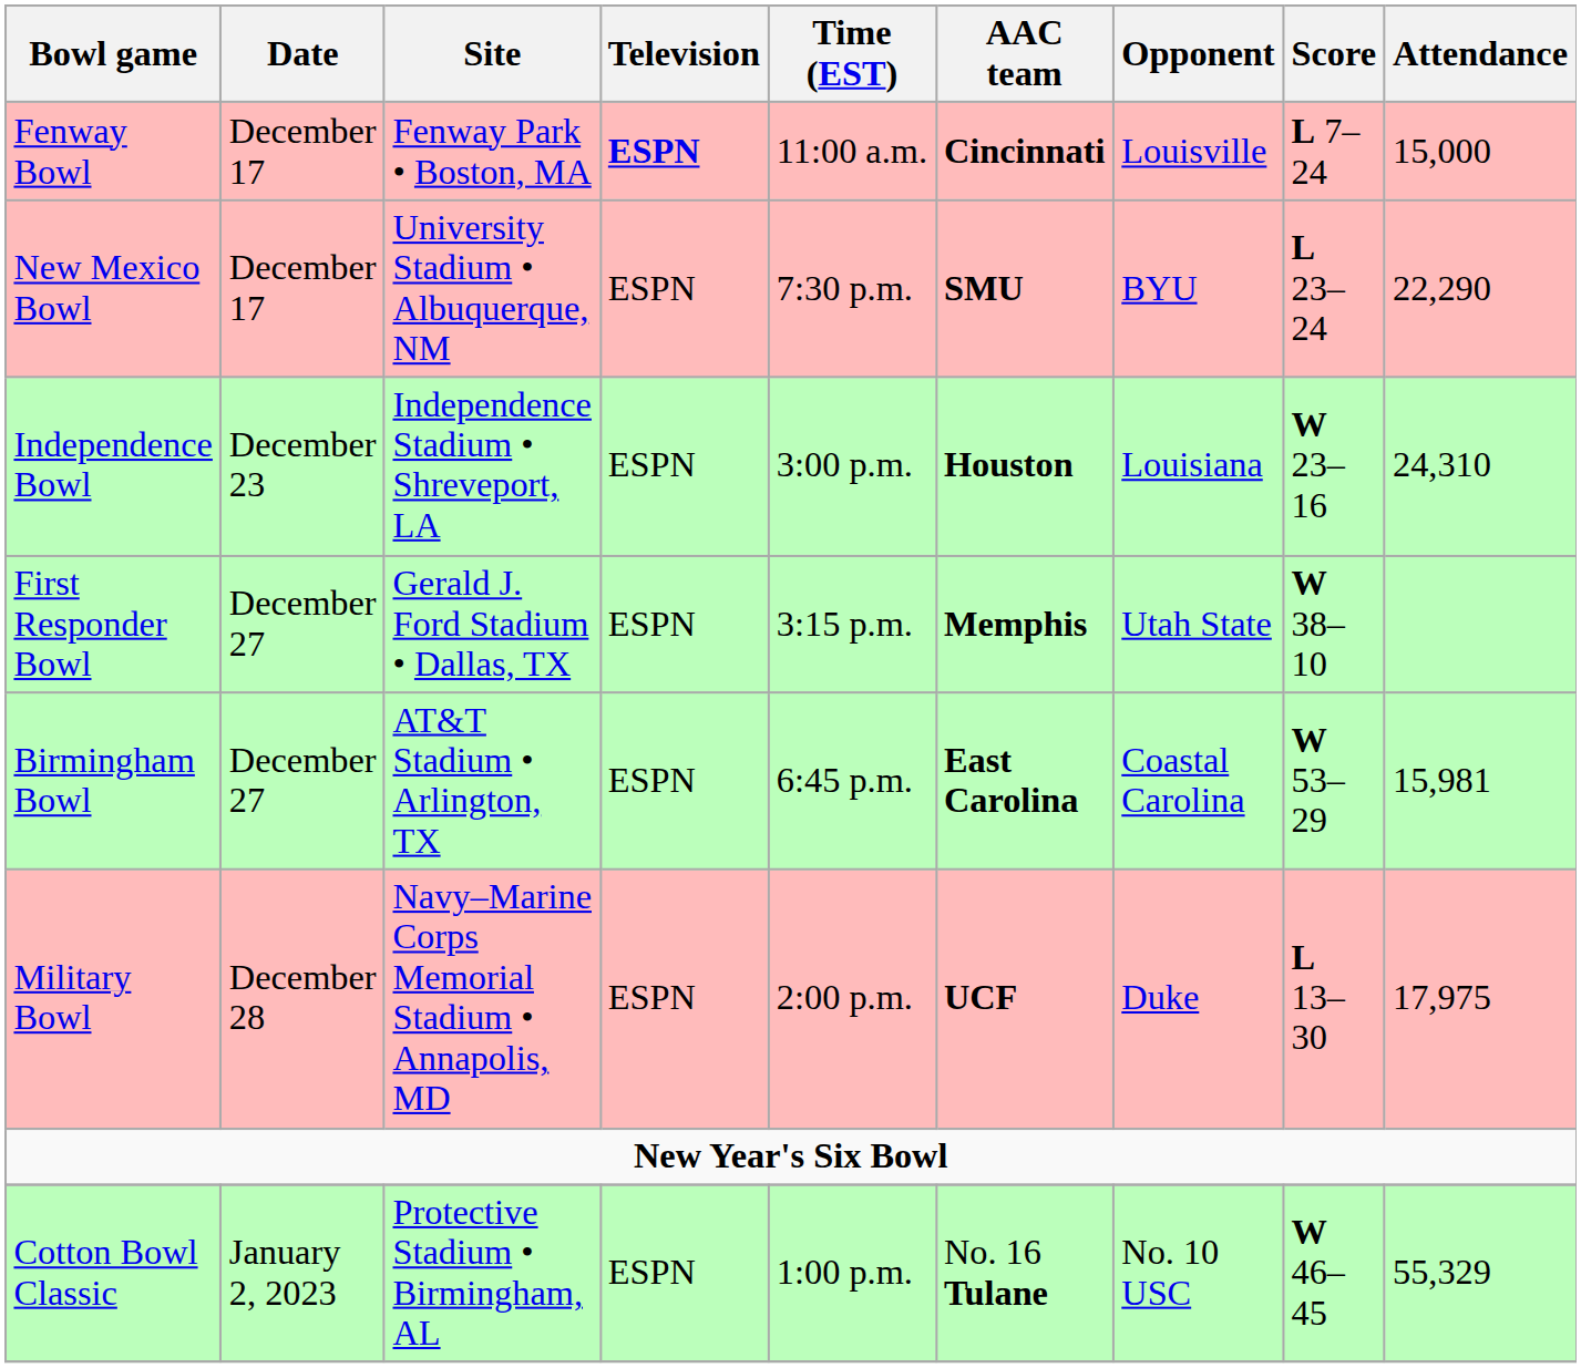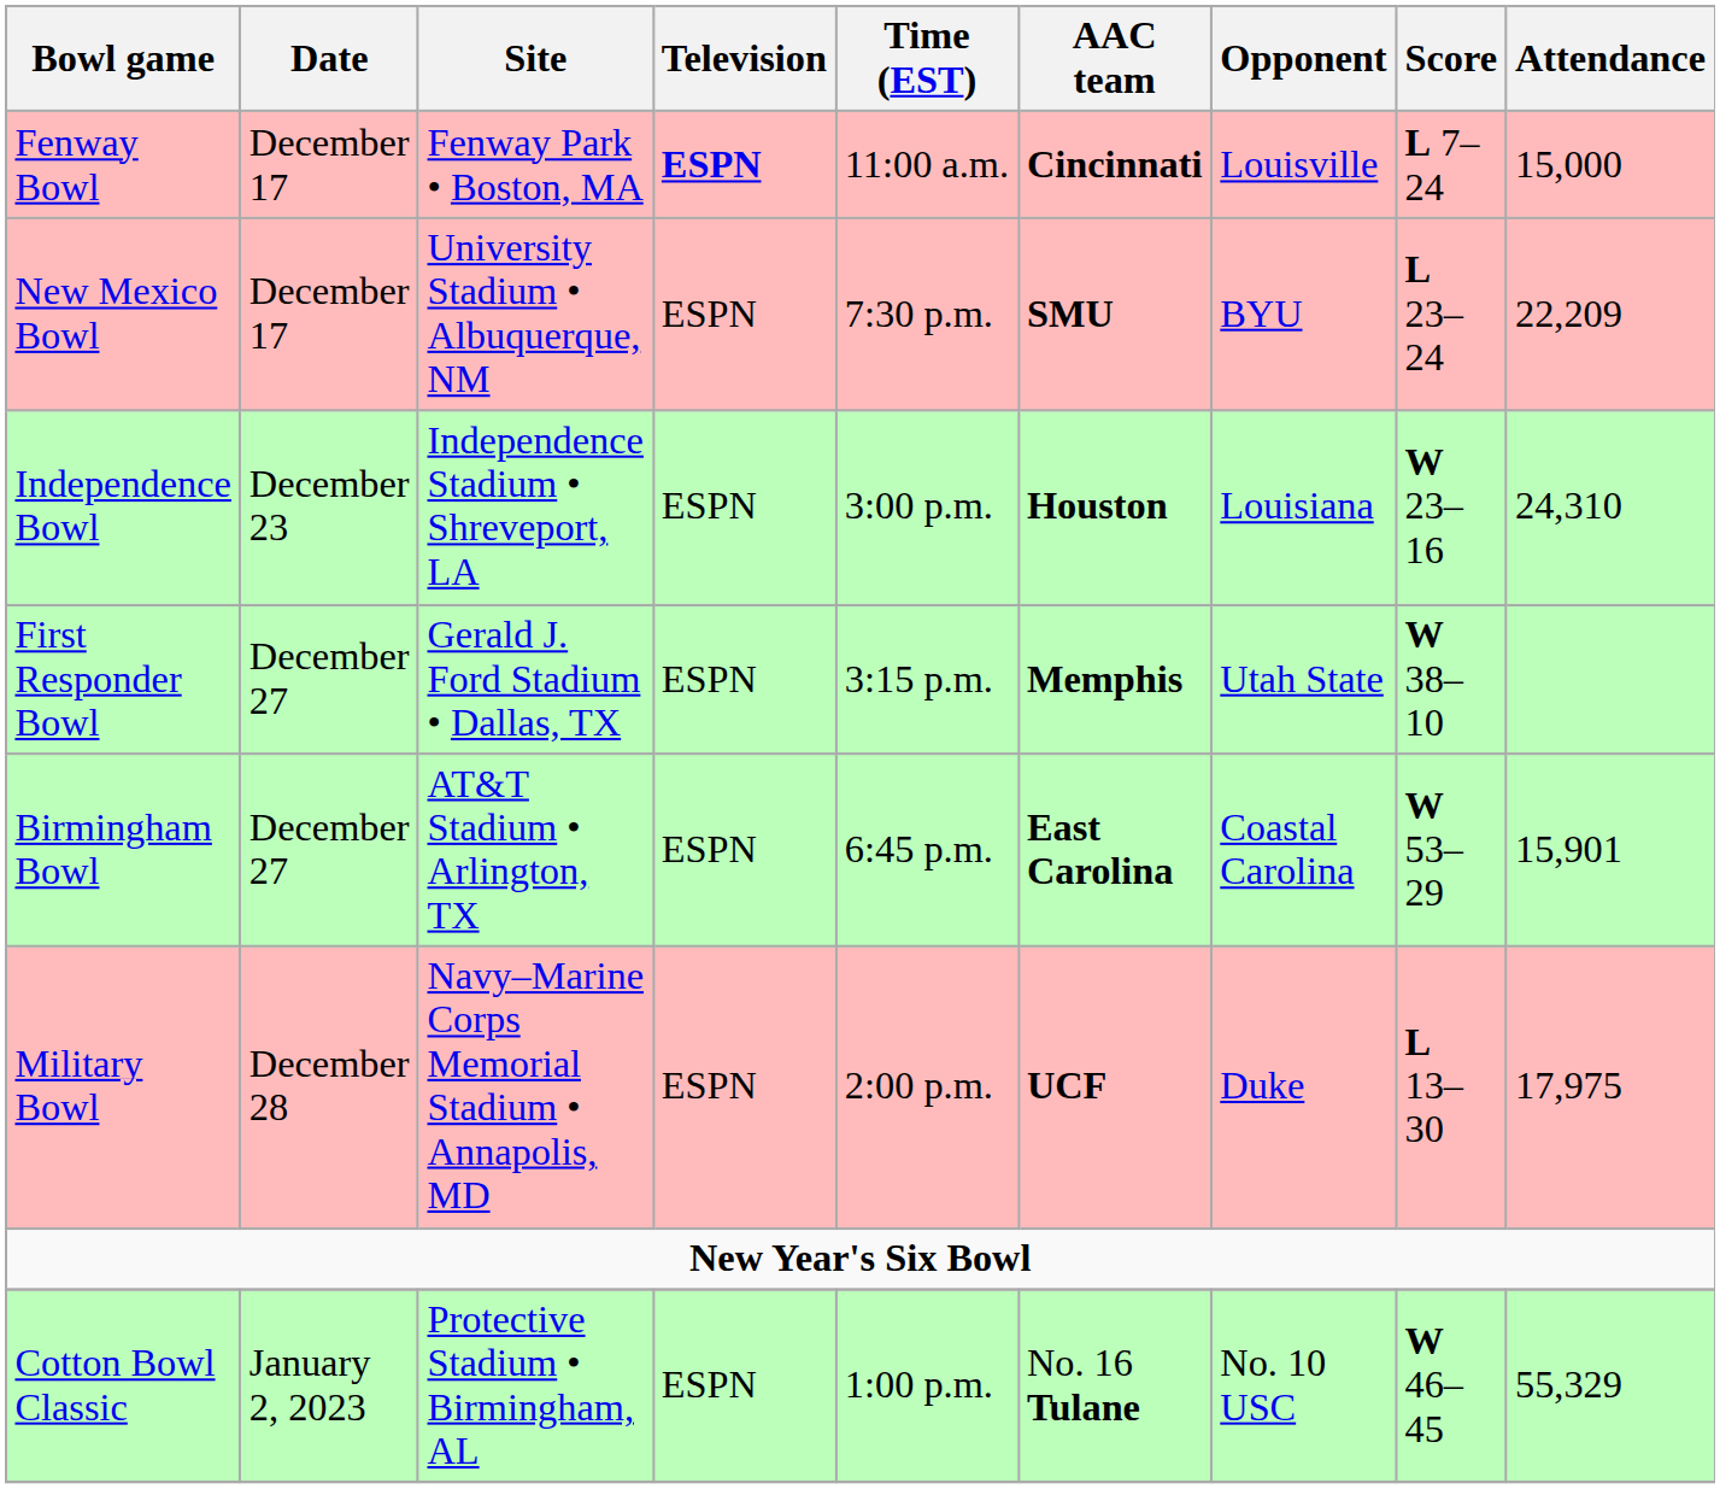New Mexico Bowl | Attendance: 22,290 -> 22,209
Birmingham Bowl | Attendance: 15,981 -> 15,901
